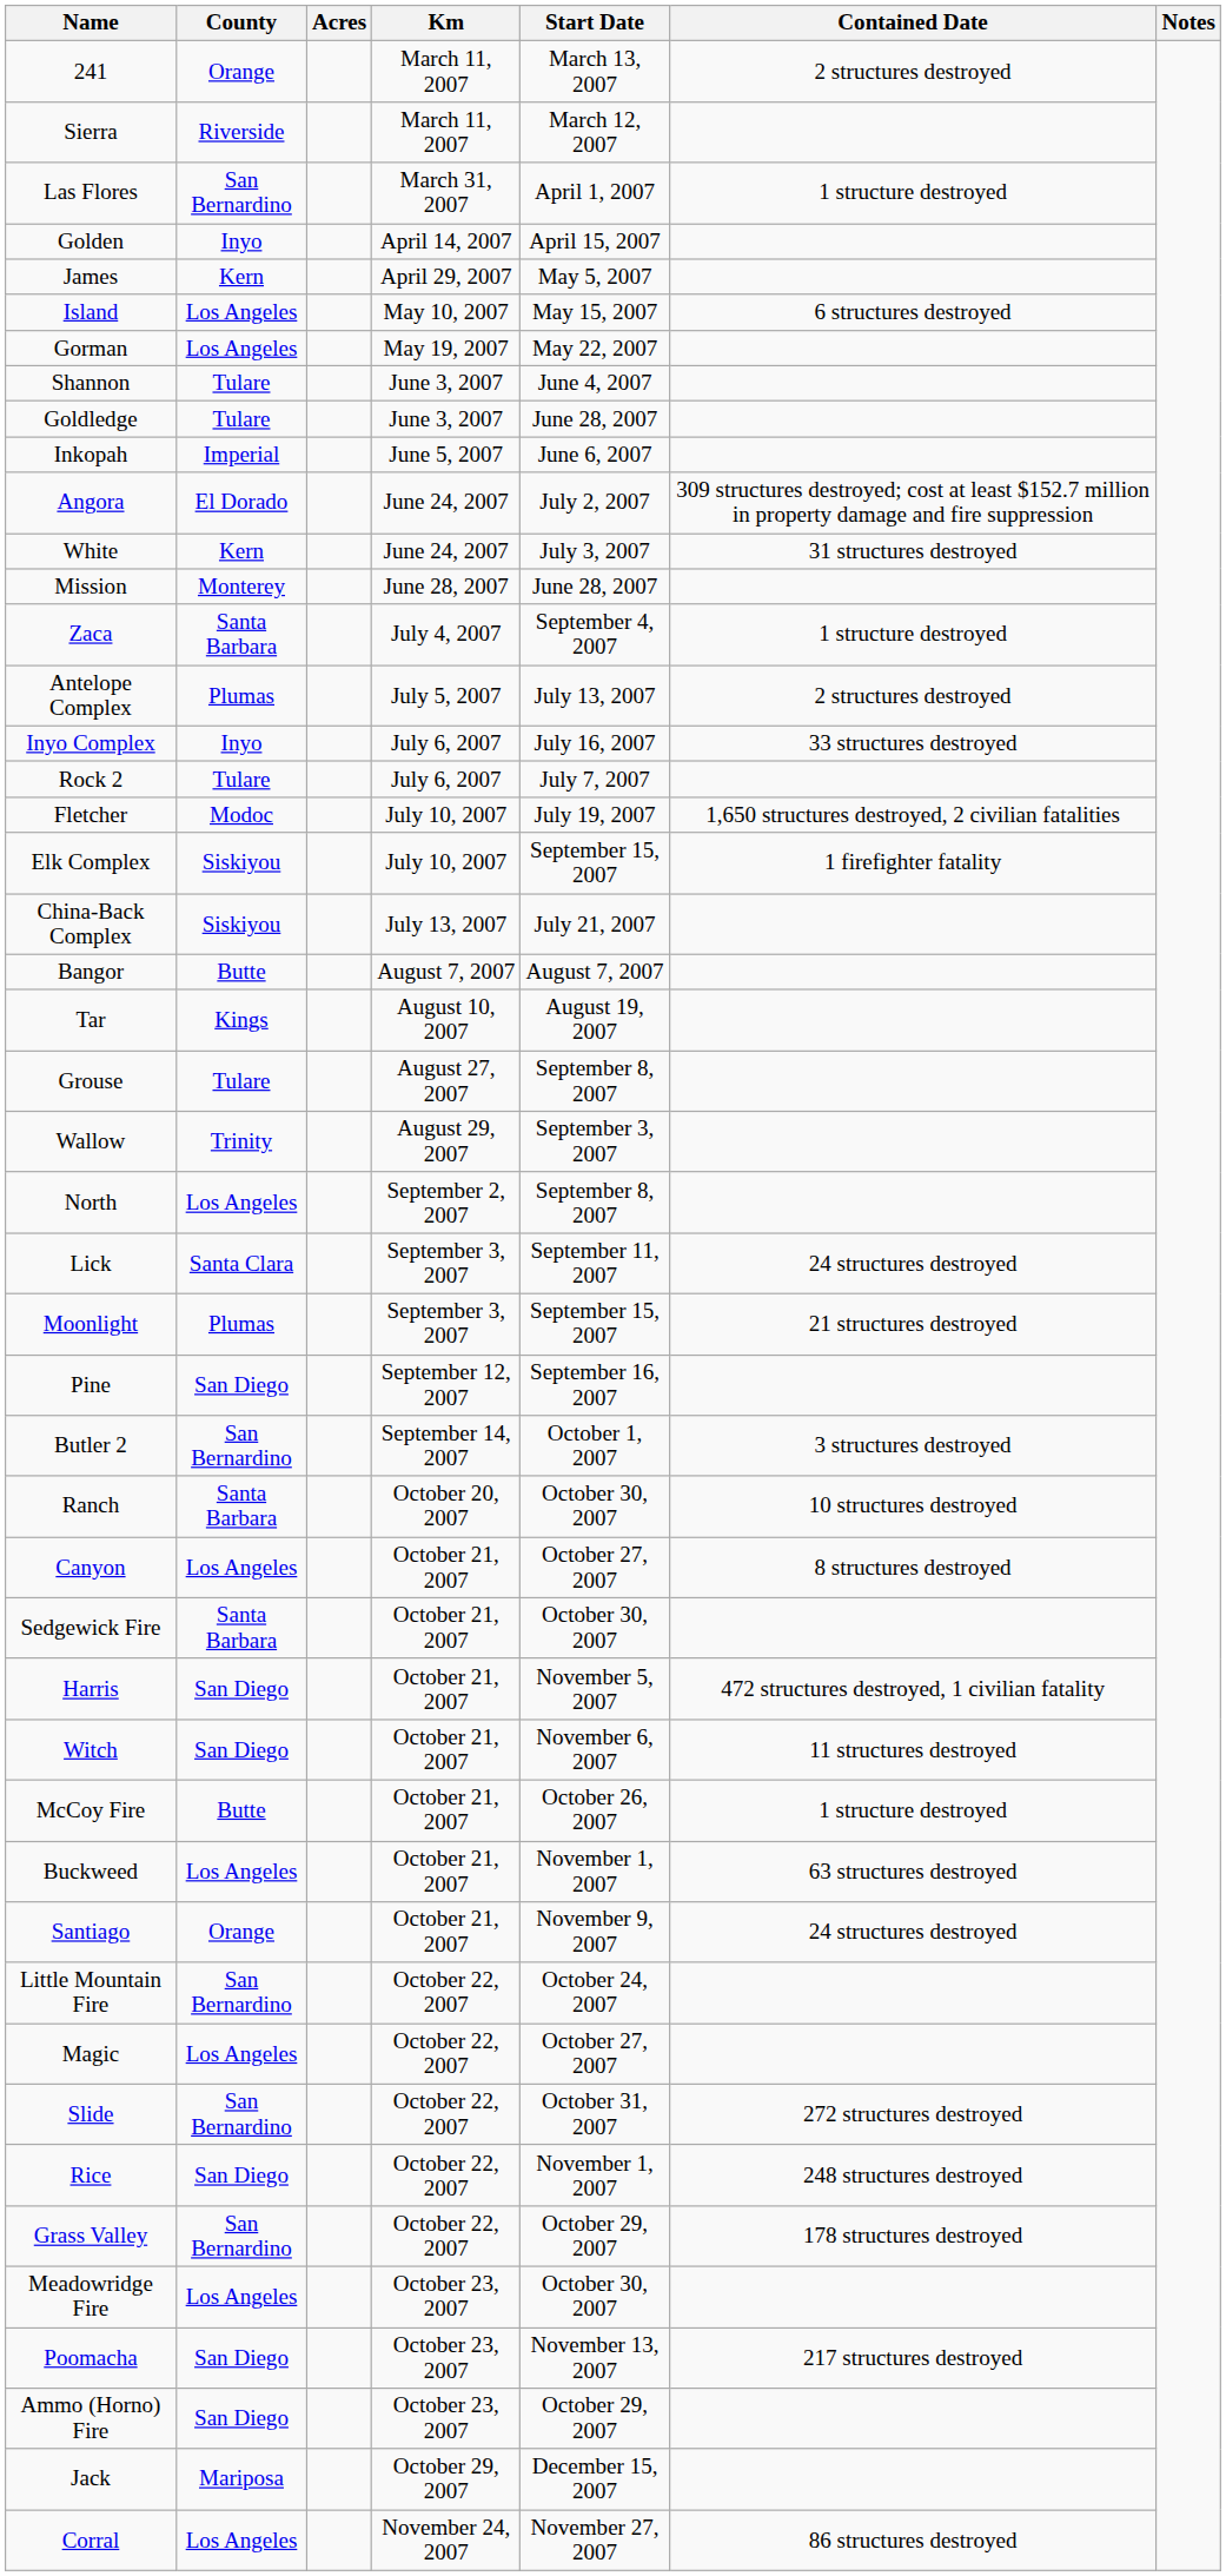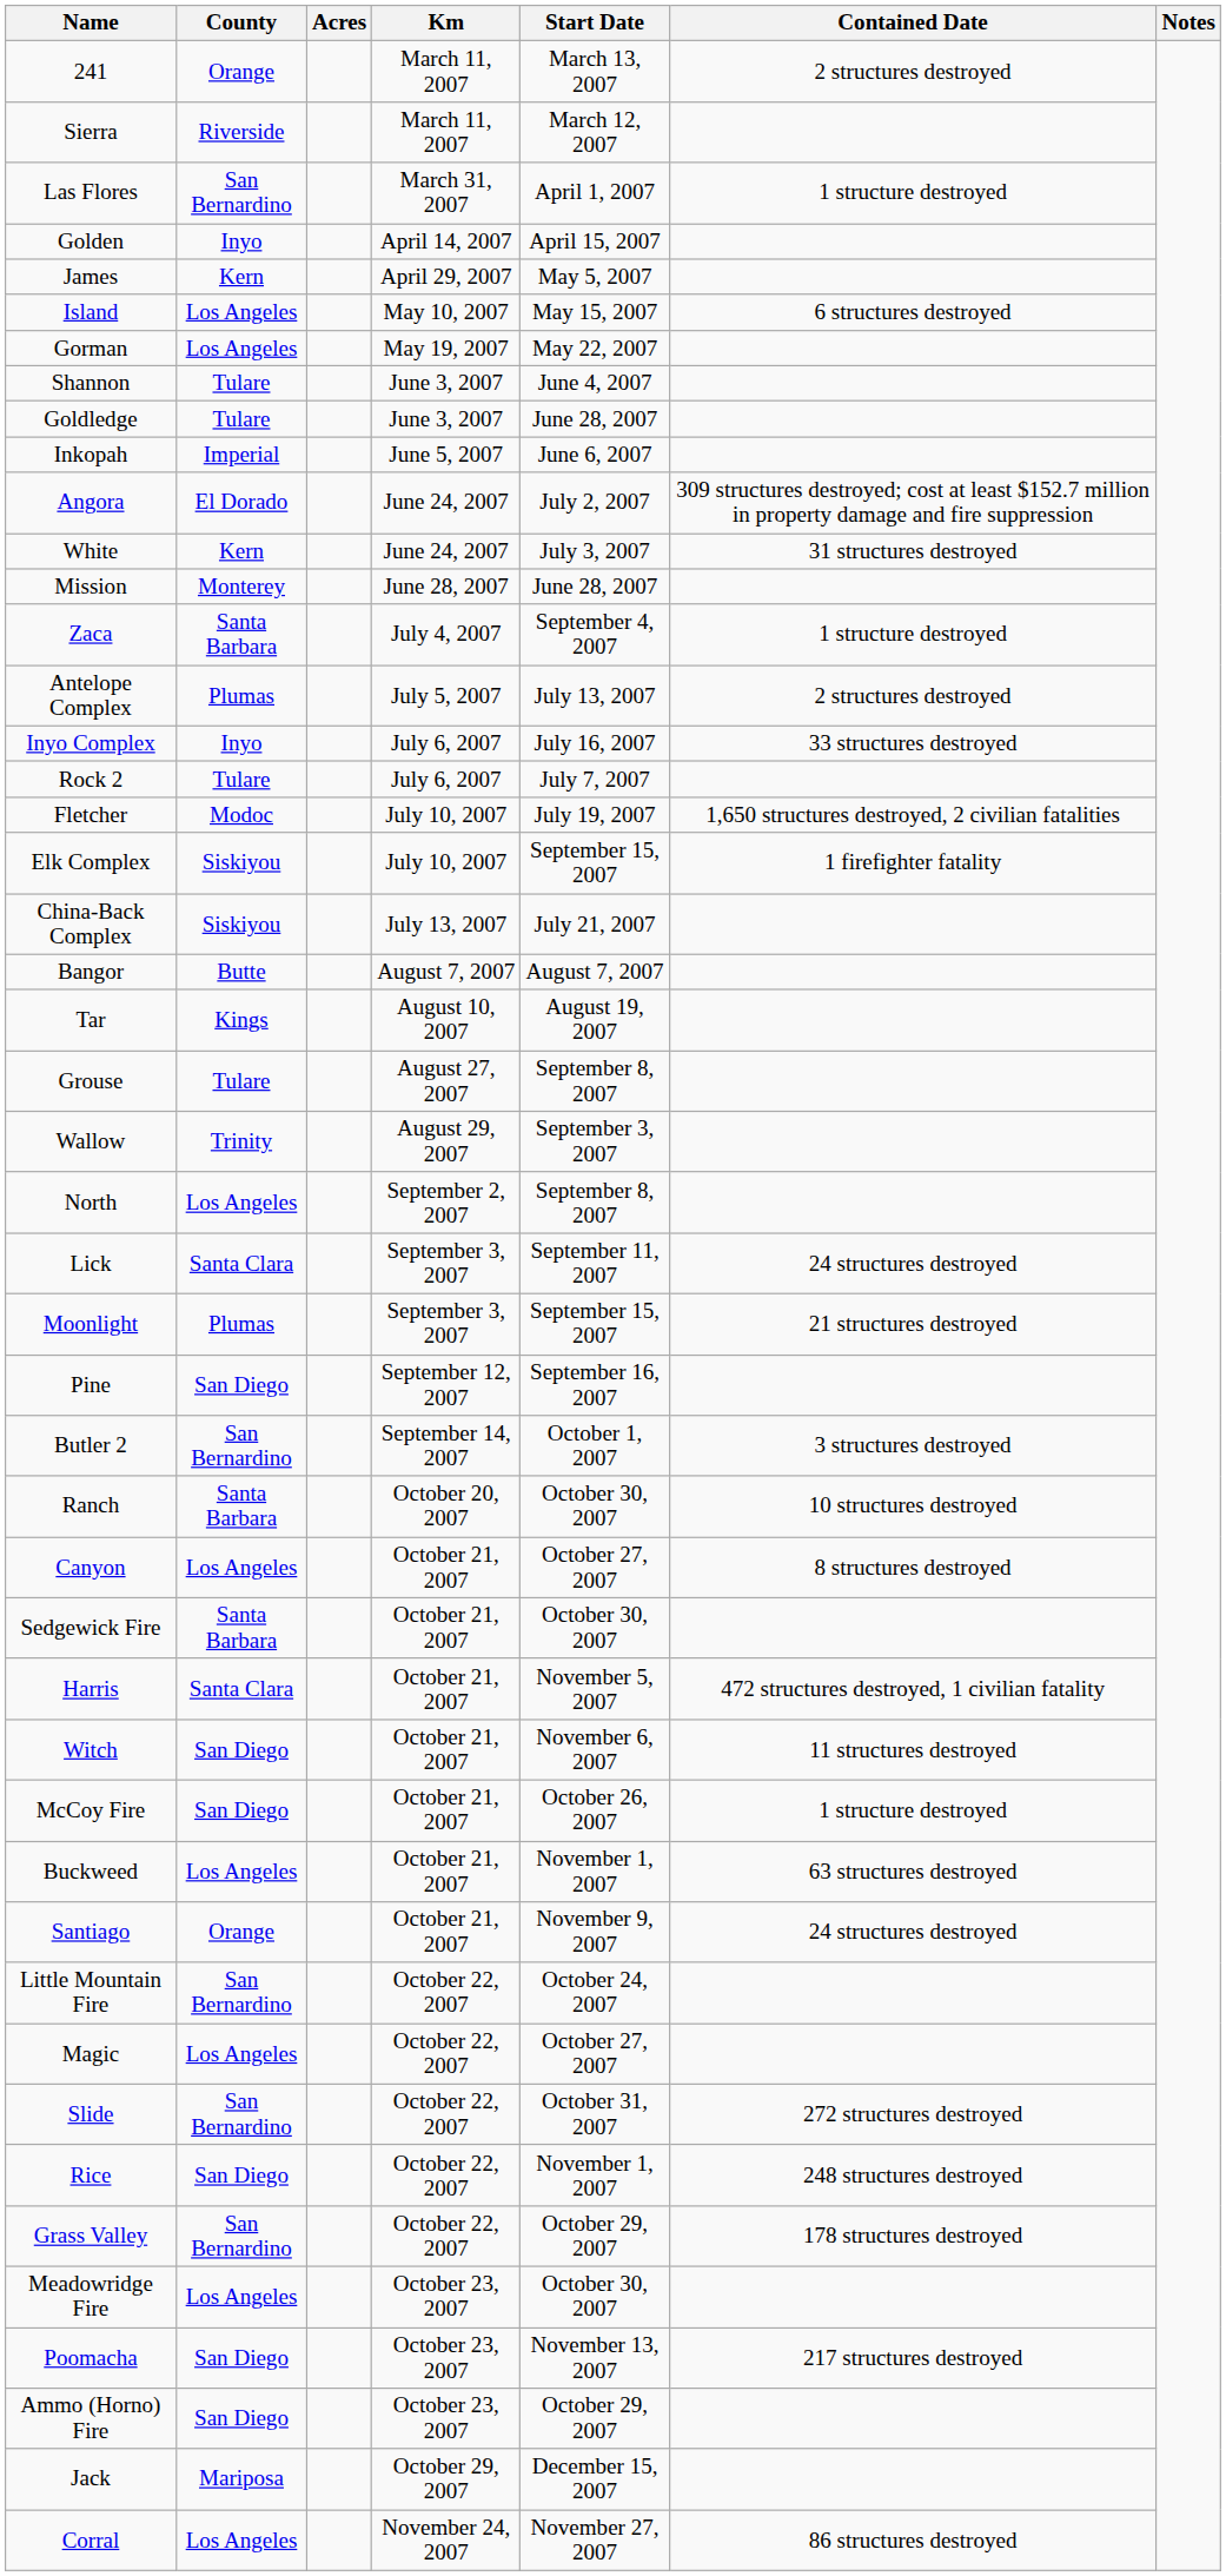Harris | County: San Diego -> Santa Clara
McCoy Fire | County: Butte -> San Diego
